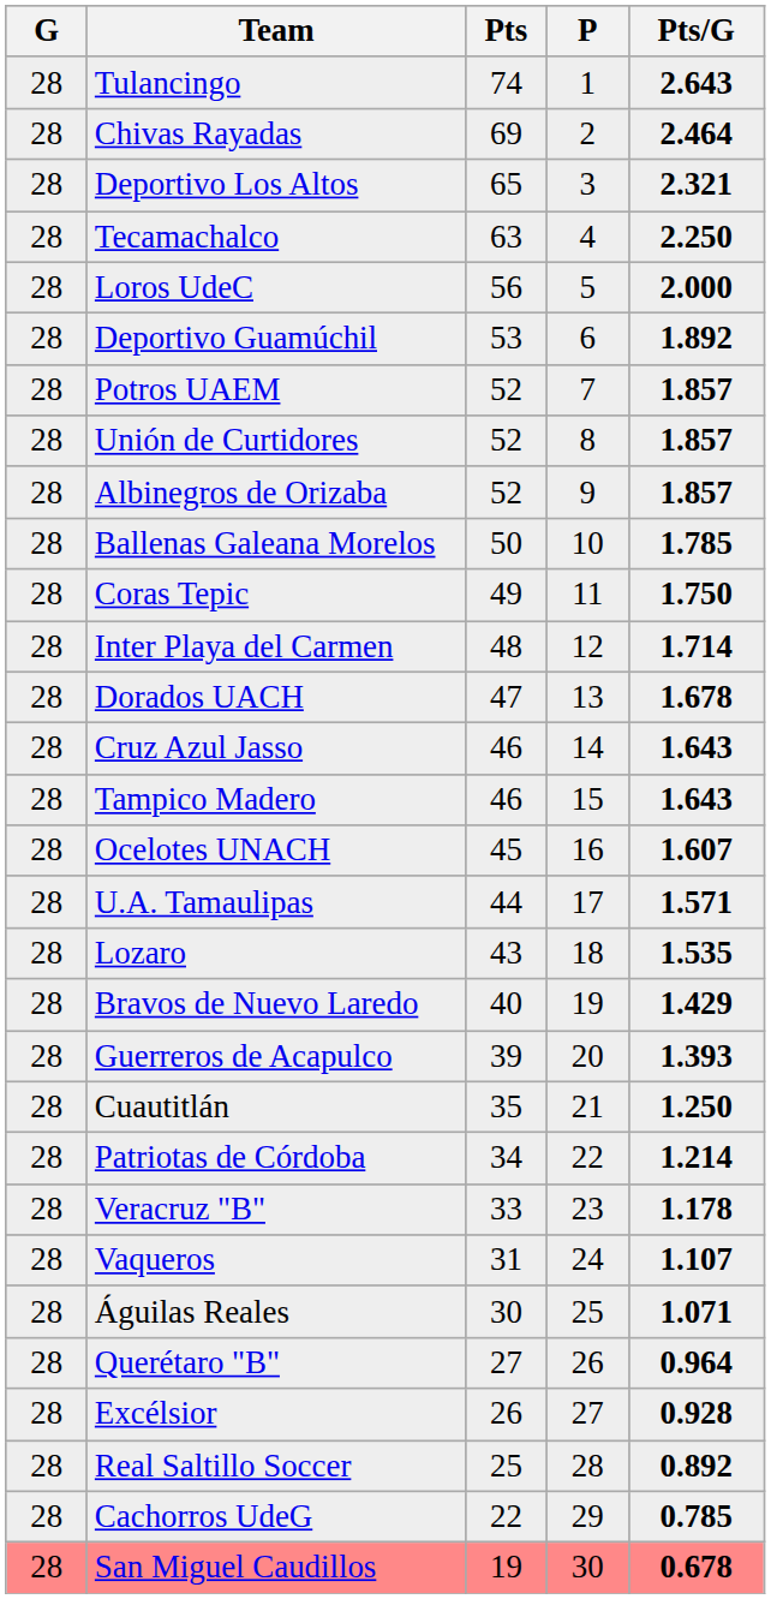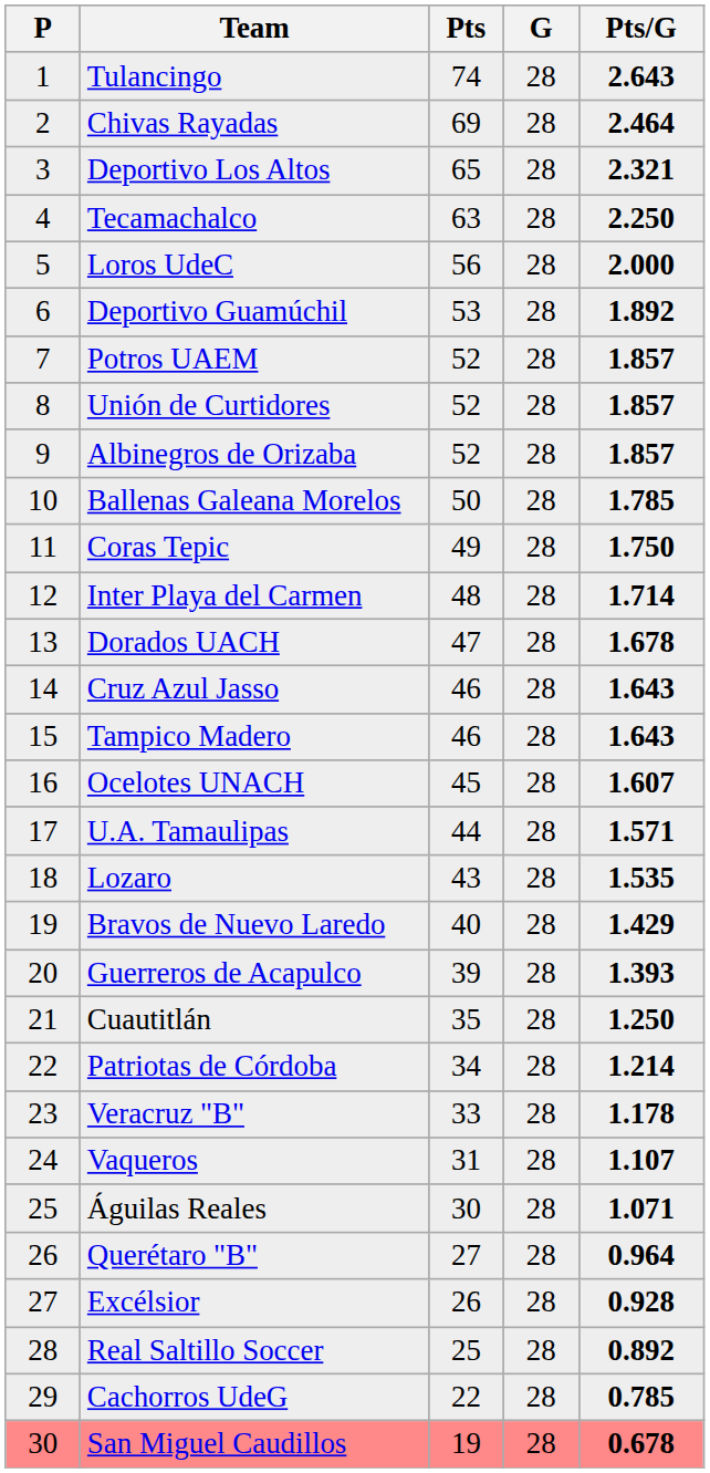columns swapped: P <-> G
